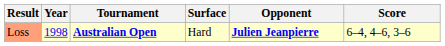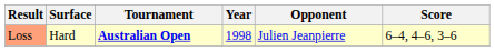columns swapped: Year <-> Surface
Loss | Opponent: bold -> normal
